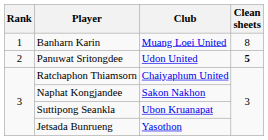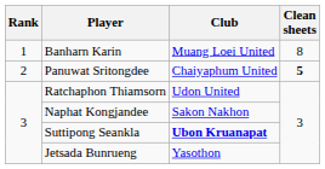Panuwat Sritongdee | Club: Udon United -> Chaiyaphum United
Ratchaphon Thiamsorn | Club: Chaiyaphum United -> Udon United
Suttipong Seankla | Club: normal -> bold
